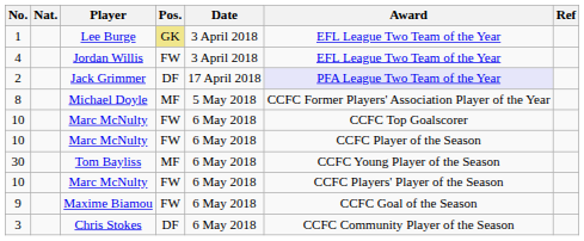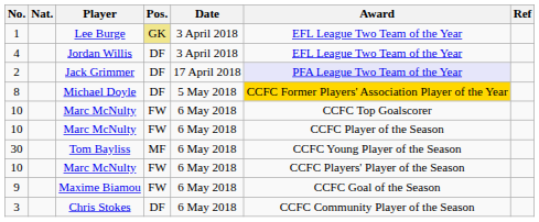4 | Pos.: FW -> DF
8 | Pos.: MF -> DF
8 | Award: no background -> gold background
